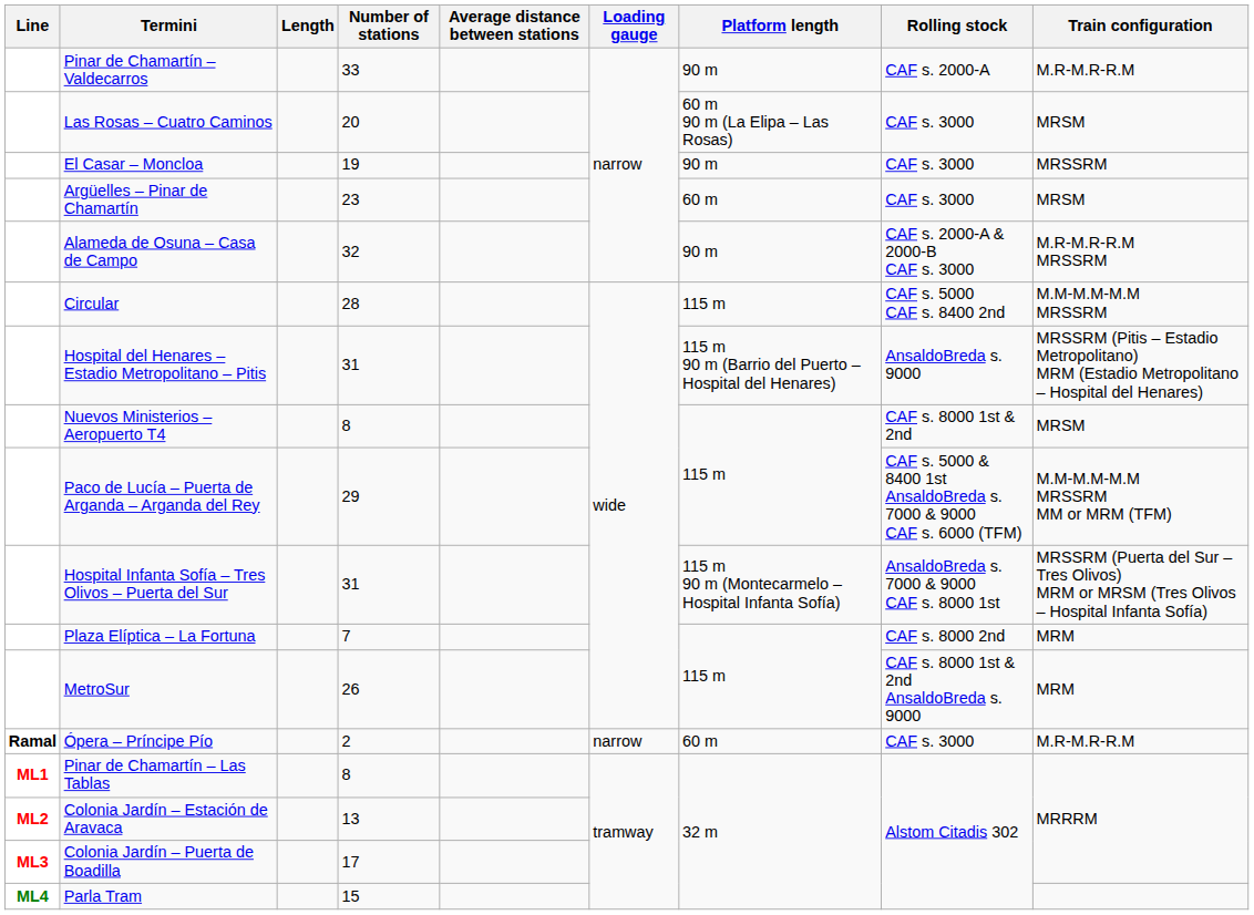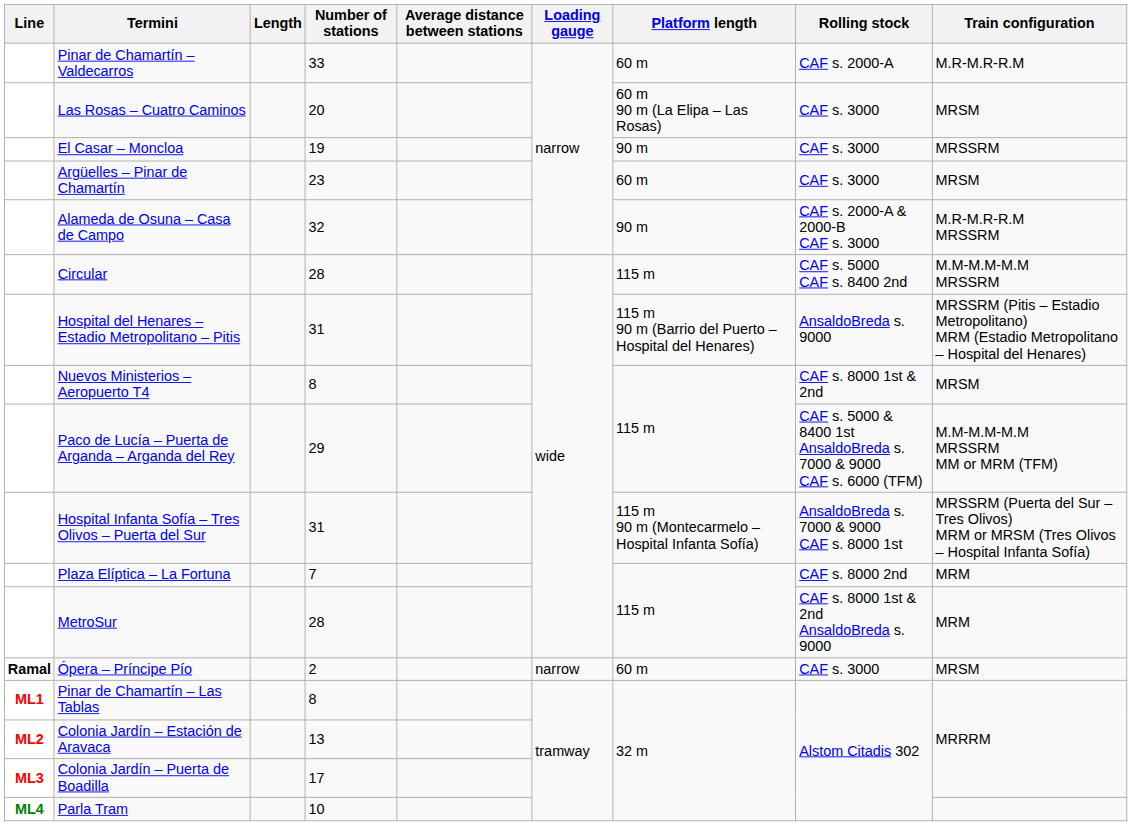Pinar de Chamartín – Valdecarros | Platform length: 90 m -> 60 m
MetroSur | Number of stations: 26 -> 28
Ópera – Príncipe Pío | Train configuration: M.R-M.R-R.M -> MRSM
Parla Tram | Number of stations: 15 -> 10
